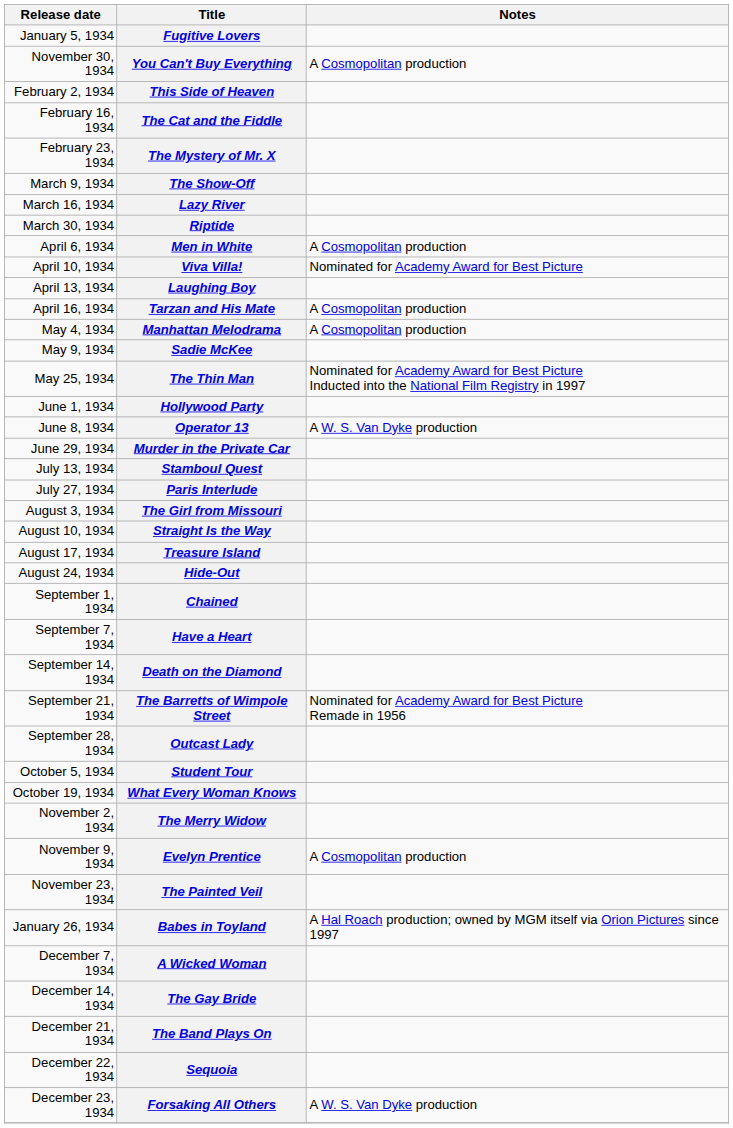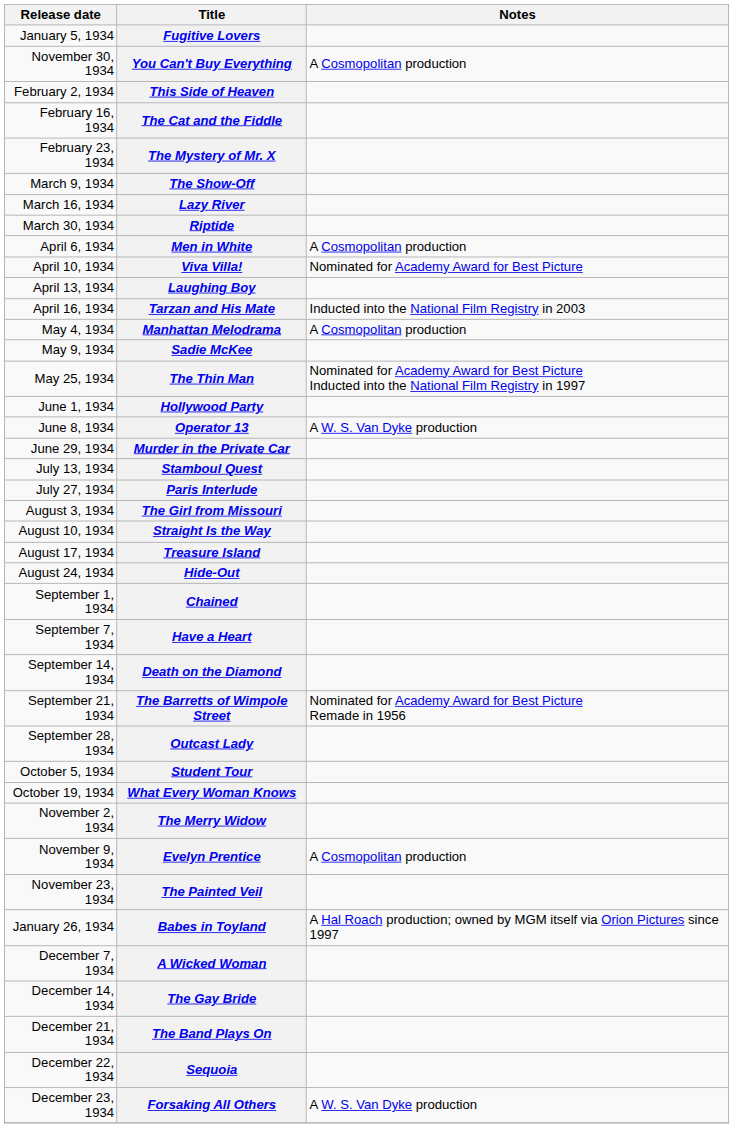Tarzan and His Mate | Notes: A Cosmopolitan production -> Inducted into the National Film Registry in 2003
